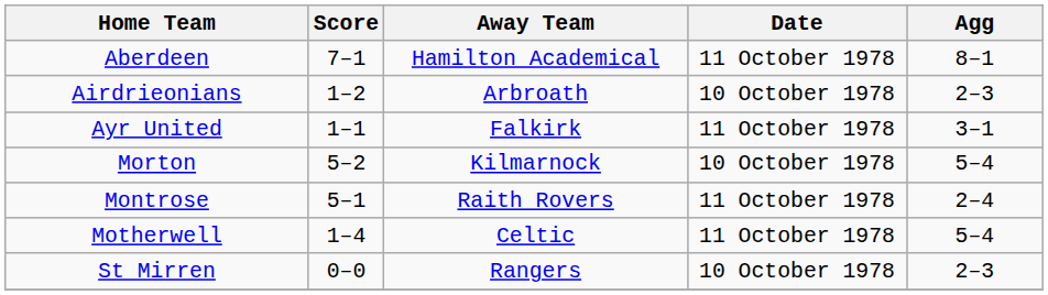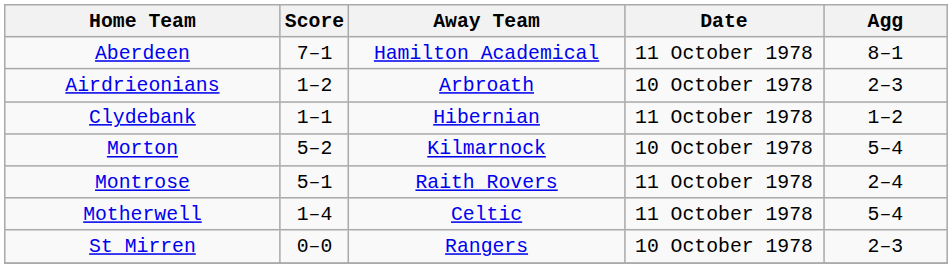- row: Ayr United | 1–1 | Falkirk | 11 October 1978 | 3–1
+ row: Clydebank | 1–1 | Hibernian | 11 October 1978 | 1–2
